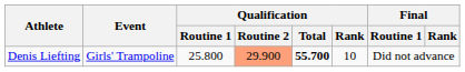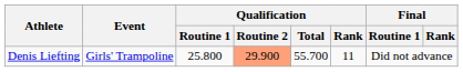Denis Liefting | Qualification / Total: bold -> normal
Denis Liefting | Qualification / Rank: 10 -> 11
